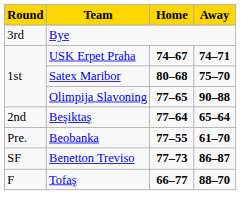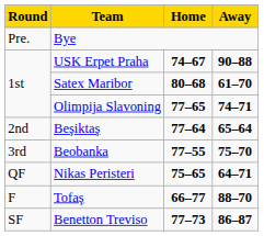Bye | Round: 3rd -> Pre.
USK Erpet Praha | Away: 74–71 -> 90–88
Satex Maribor | Away: 75–70 -> 61–70
Olimpija Slavoning | Away: 90–88 -> 74–71
Beobanka | Round: Pre. -> 3rd
Beobanka | Away: 61–70 -> 75–70
+ row: QF | Nikas Peristeri | 75–65 | 64–71
rows swapped: Benetton Treviso <-> Tofaş
